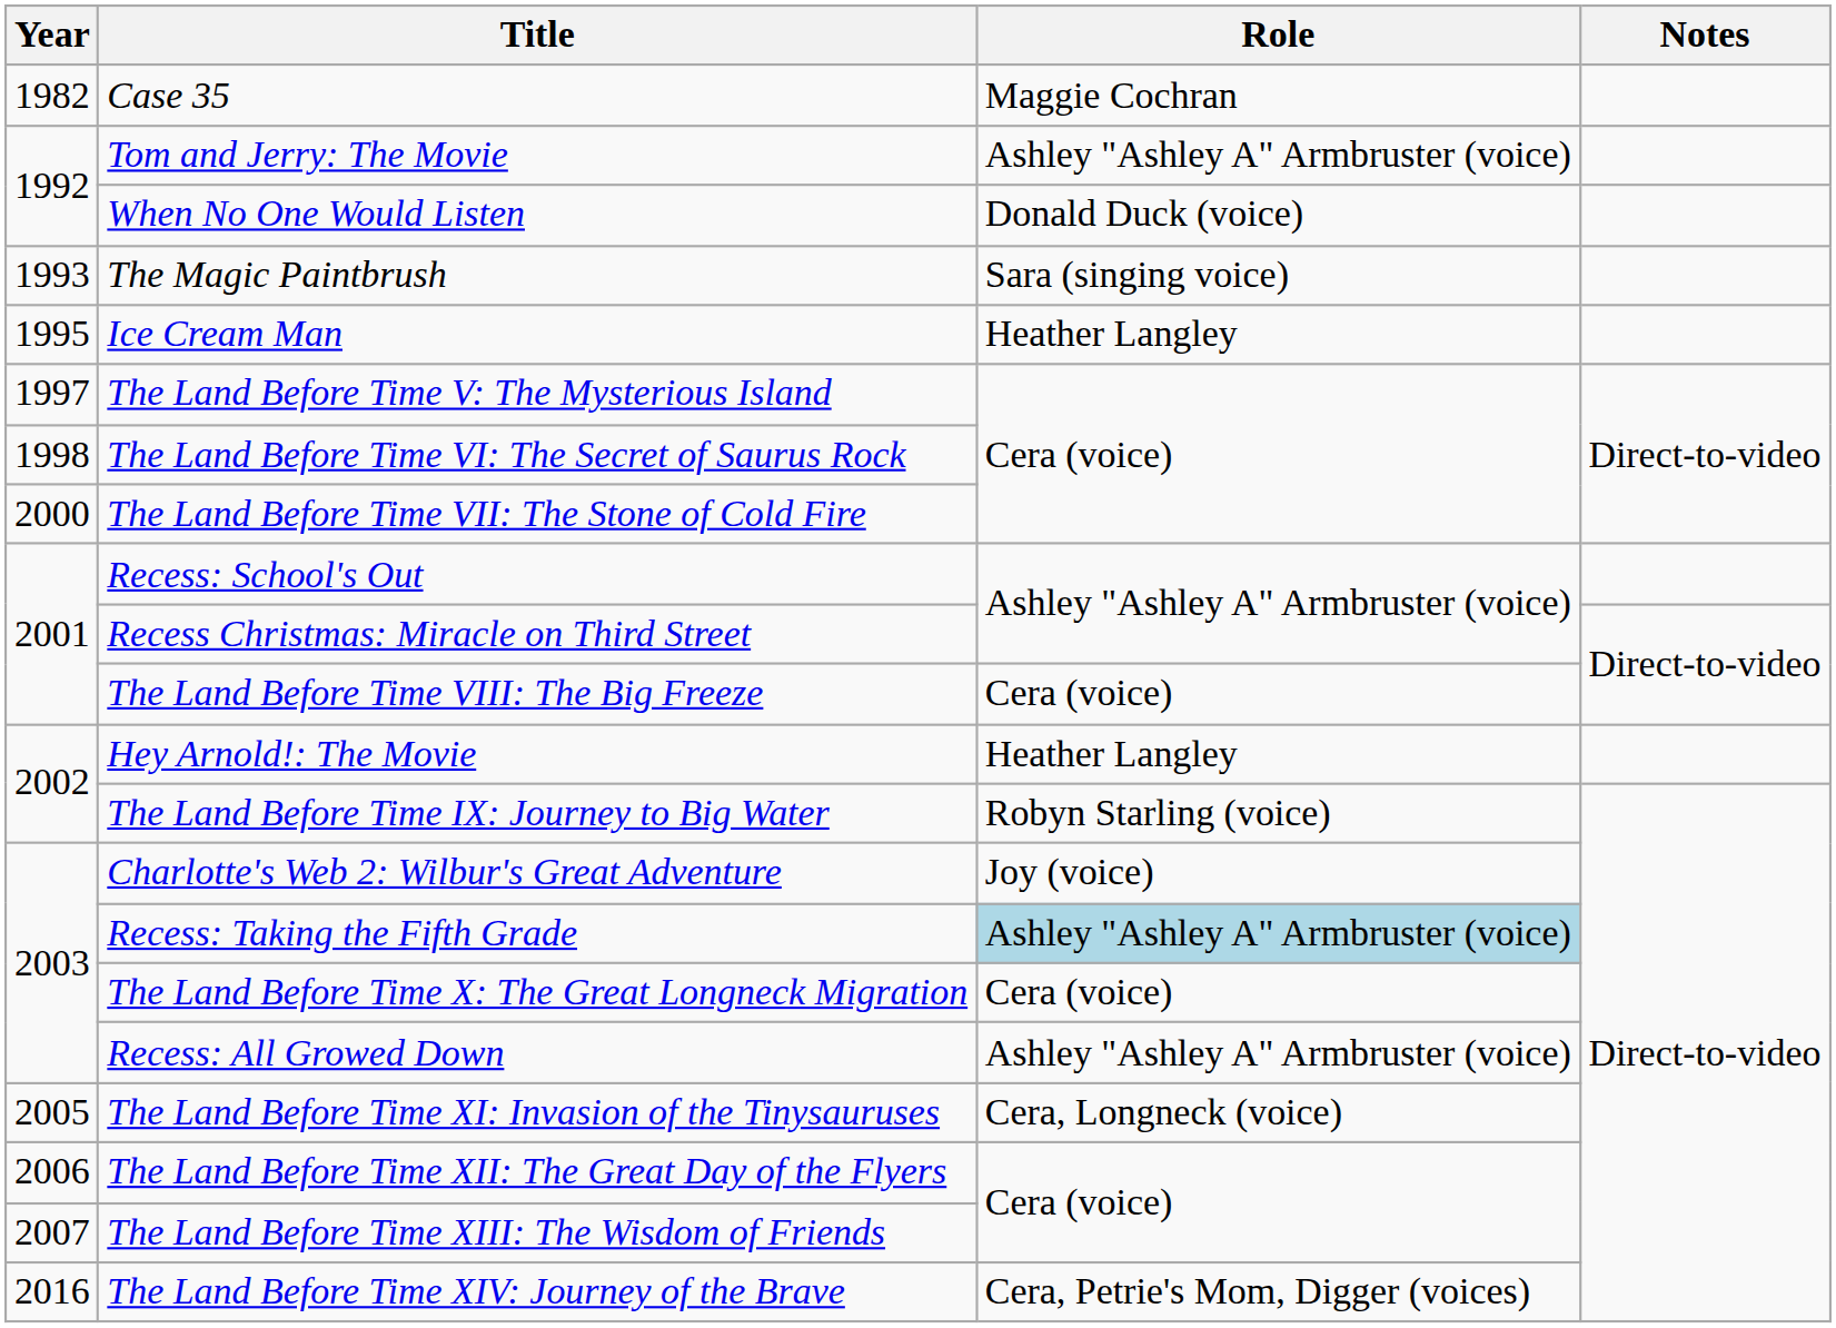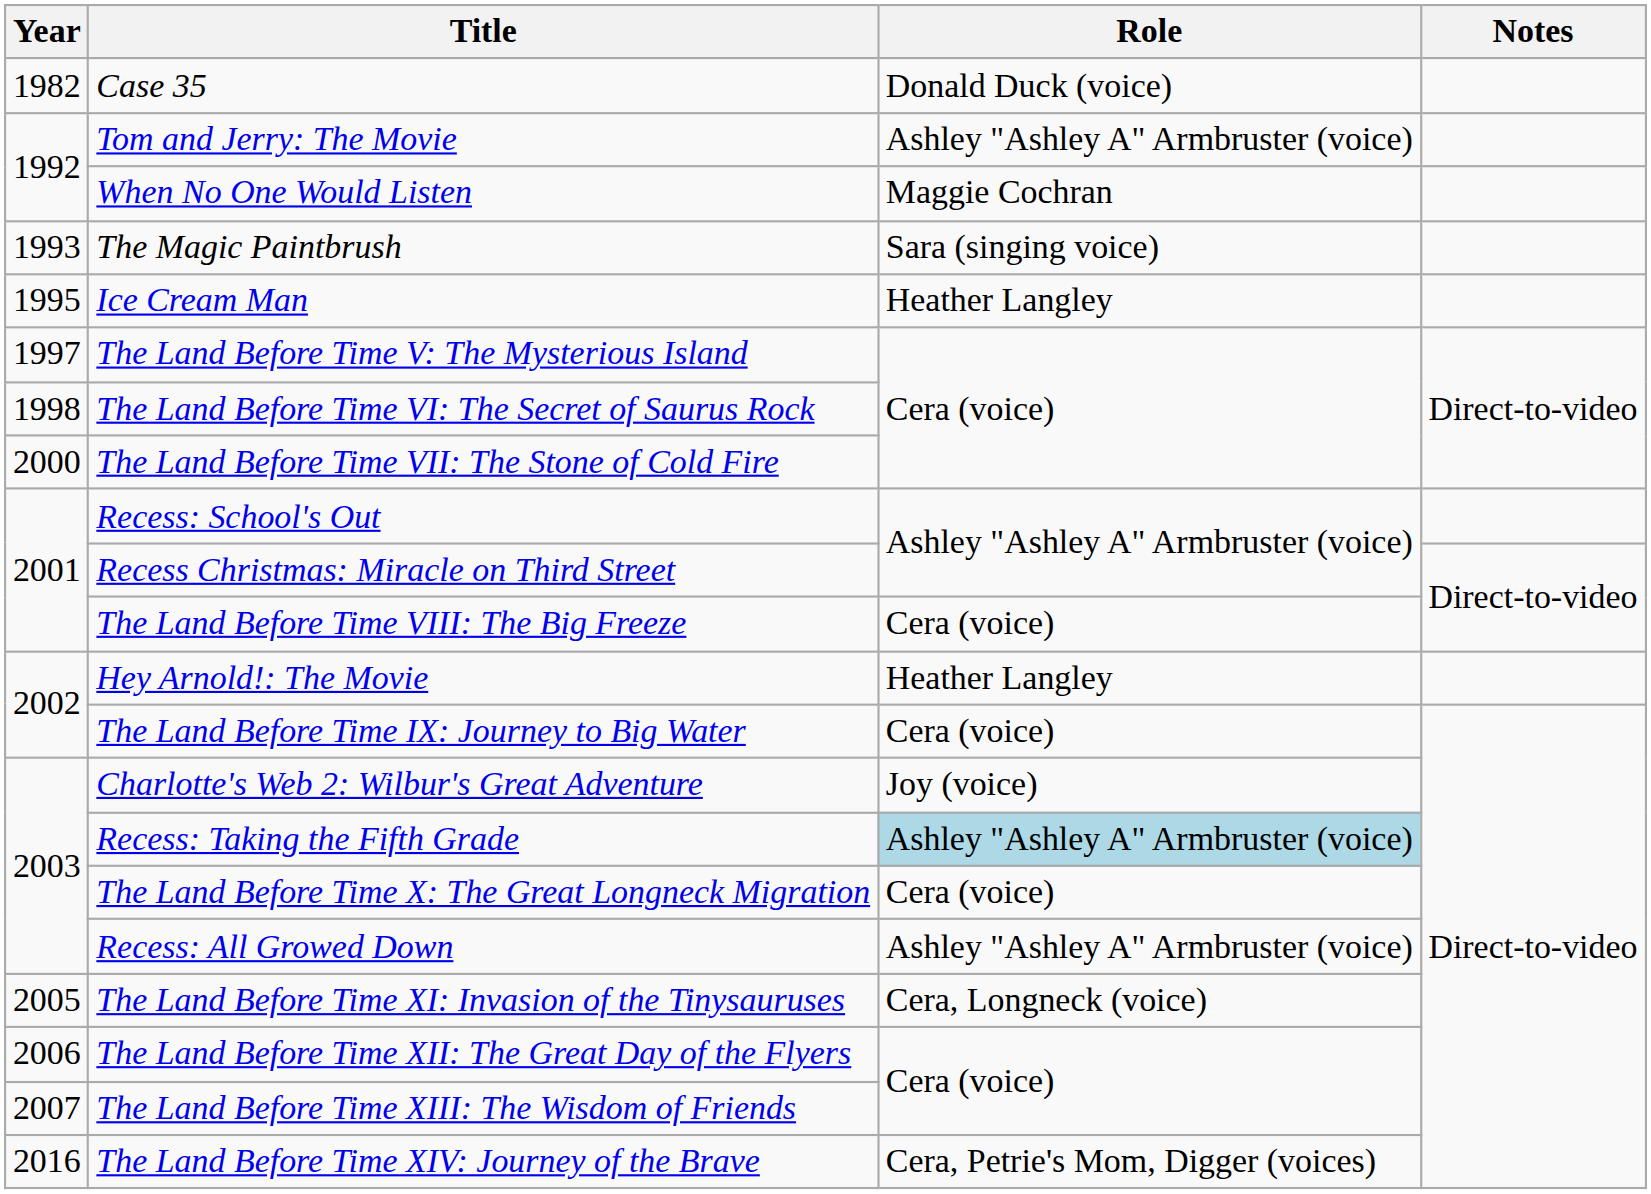Case 35 | Role: Maggie Cochran -> Donald Duck (voice)
When No One Would Listen | Role: Donald Duck (voice) -> Maggie Cochran
The Land Before Time IX: Journey to Big Water | Role: Robyn Starling (voice) -> Cera (voice)
